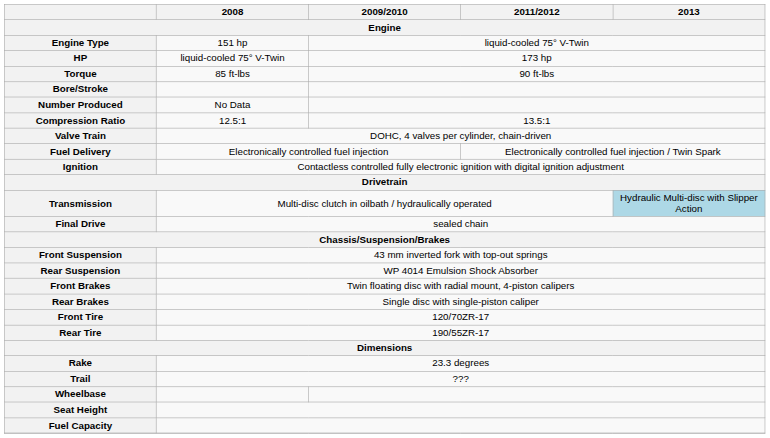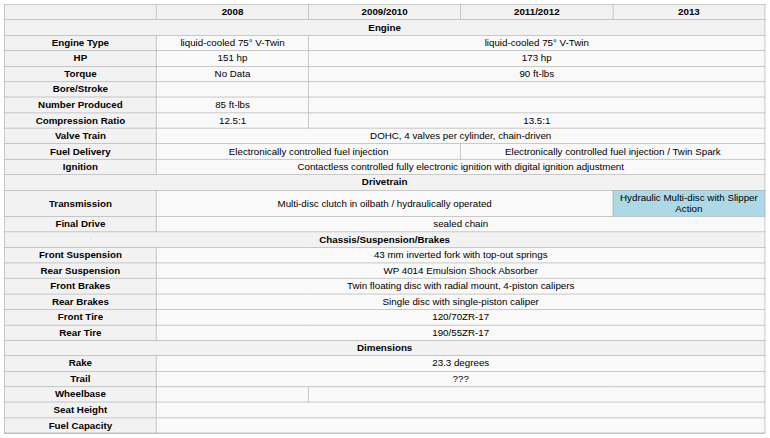Engine Type | 2008 / Engine: 151 hp -> liquid-cooled 75° V-Twin
HP | 2008 / Engine: liquid-cooled 75° V-Twin -> 151 hp
Torque | 2008 / Engine: 85 ft-lbs -> No Data
Number Produced | 2008 / Engine: No Data -> 85 ft-lbs
